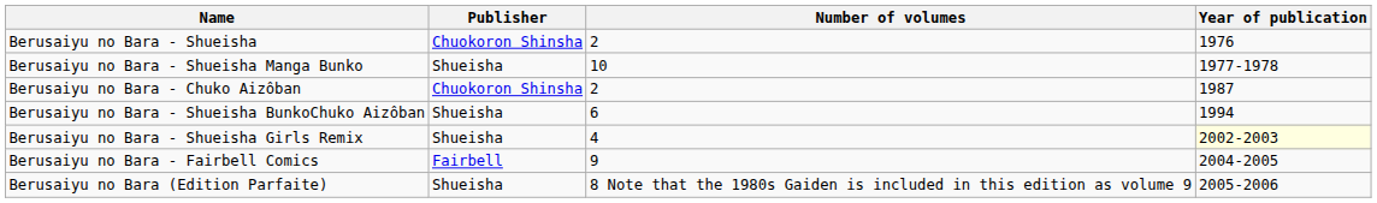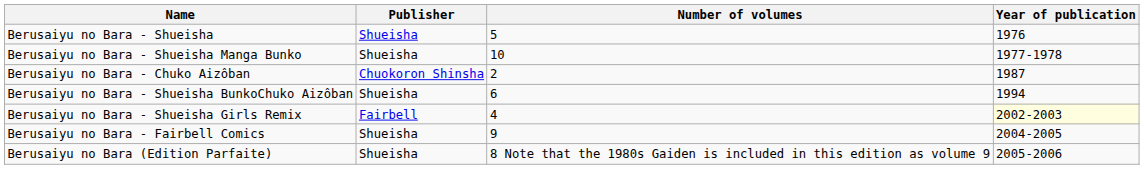Berusaiyu no Bara - Shueisha | Publisher: Chuokoron Shinsha -> Shueisha
Berusaiyu no Bara - Shueisha | Number of volumes: 2 -> 5
Berusaiyu no Bara - Shueisha Girls Remix | Publisher: Shueisha -> Fairbell
Berusaiyu no Bara - Fairbell Comics | Publisher: Fairbell -> Shueisha
